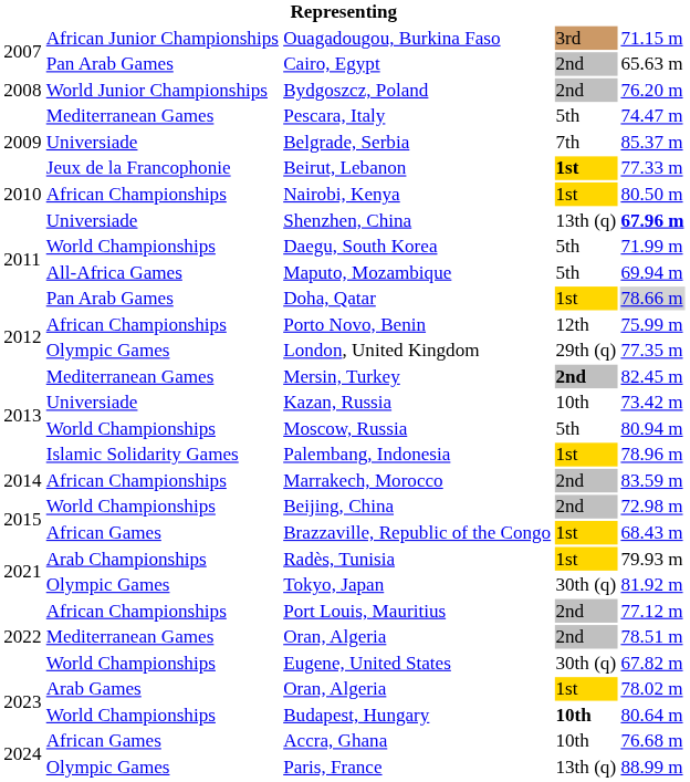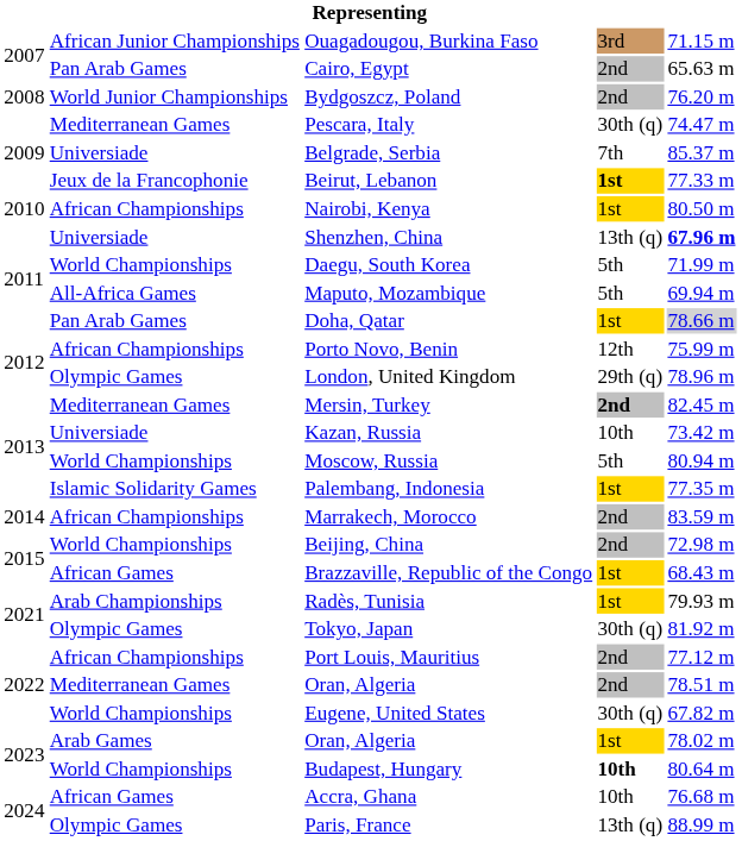Pescara, Italy | column 4: 5th -> 30th (q)
London, United Kingdom | column 5: 77.35 m -> 78.96 m
Palembang, Indonesia | column 5: 78.96 m -> 77.35 m
